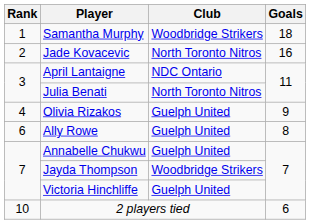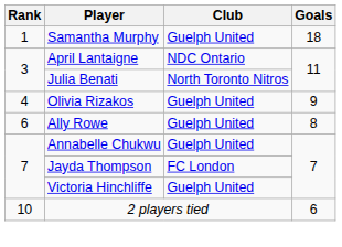Samantha Murphy | Club: Woodbridge Strikers -> Guelph United
- row: 2 | Jade Kovacevic | North Toronto Nitros | 16
Jayda Thompson | Club: Woodbridge Strikers -> FC London
